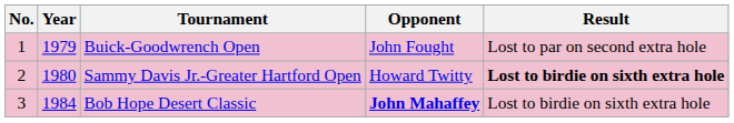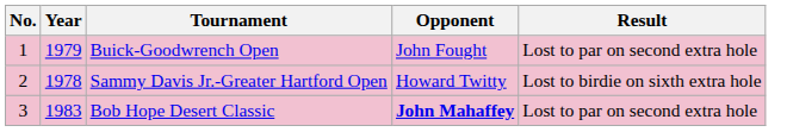Sammy Davis Jr.-Greater Hartford Open | Year: 1980 -> 1978
Sammy Davis Jr.-Greater Hartford Open | Result: bold -> normal
Bob Hope Desert Classic | Year: 1984 -> 1983
Bob Hope Desert Classic | Result: Lost to birdie on sixth extra hole -> Lost to par on second extra hole
